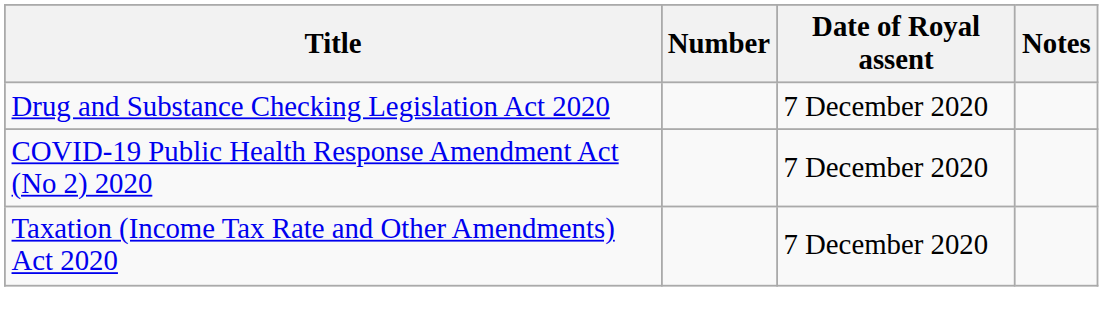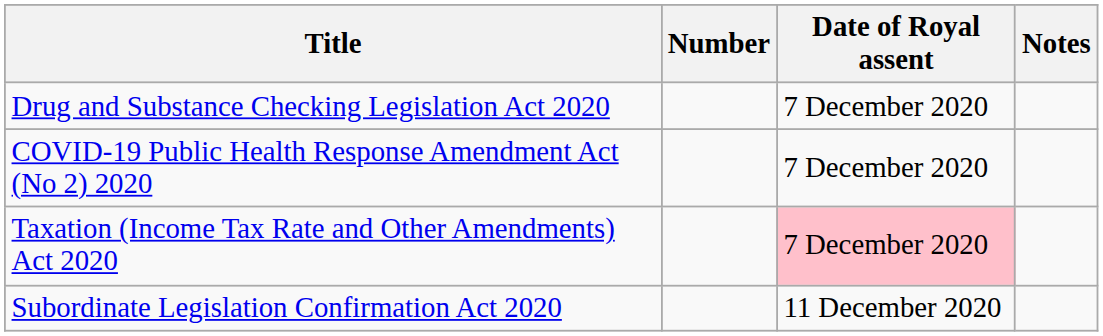Taxation (Income Tax Rate and Other Amendments) Act 2020 | Date of Royal assent: no background -> pink background
+ row: Subordinate Legislation Confirmation Act 2020 | 11 December 2020
